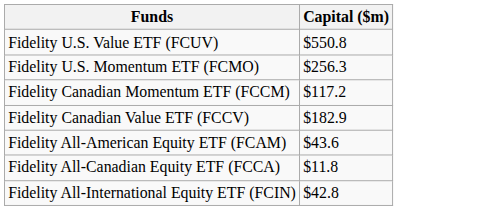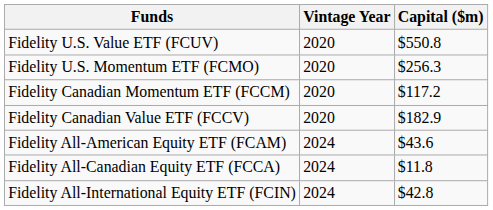+ column: Vintage Year | 2020 | 2020 | 2020 | 2020 | 2024 | 2024 | 2024
